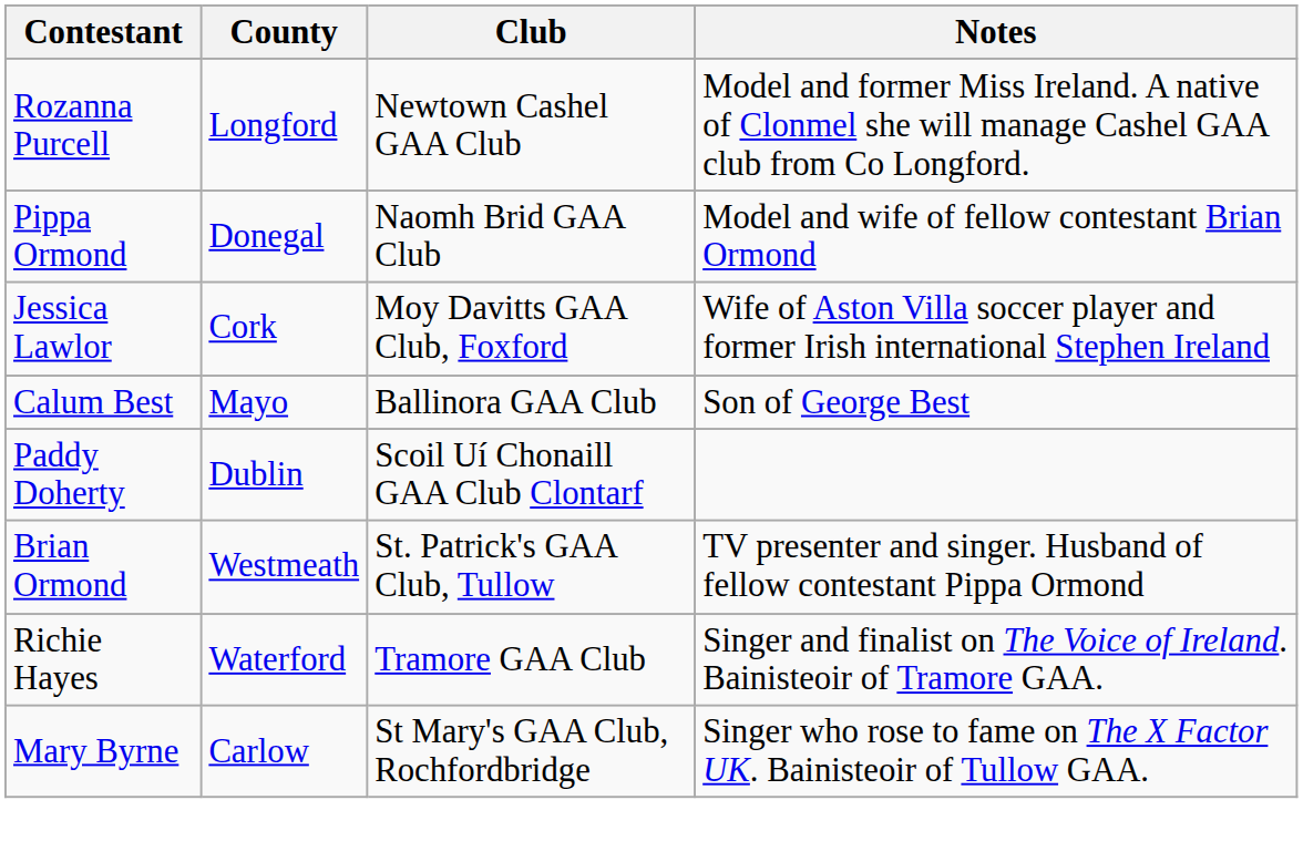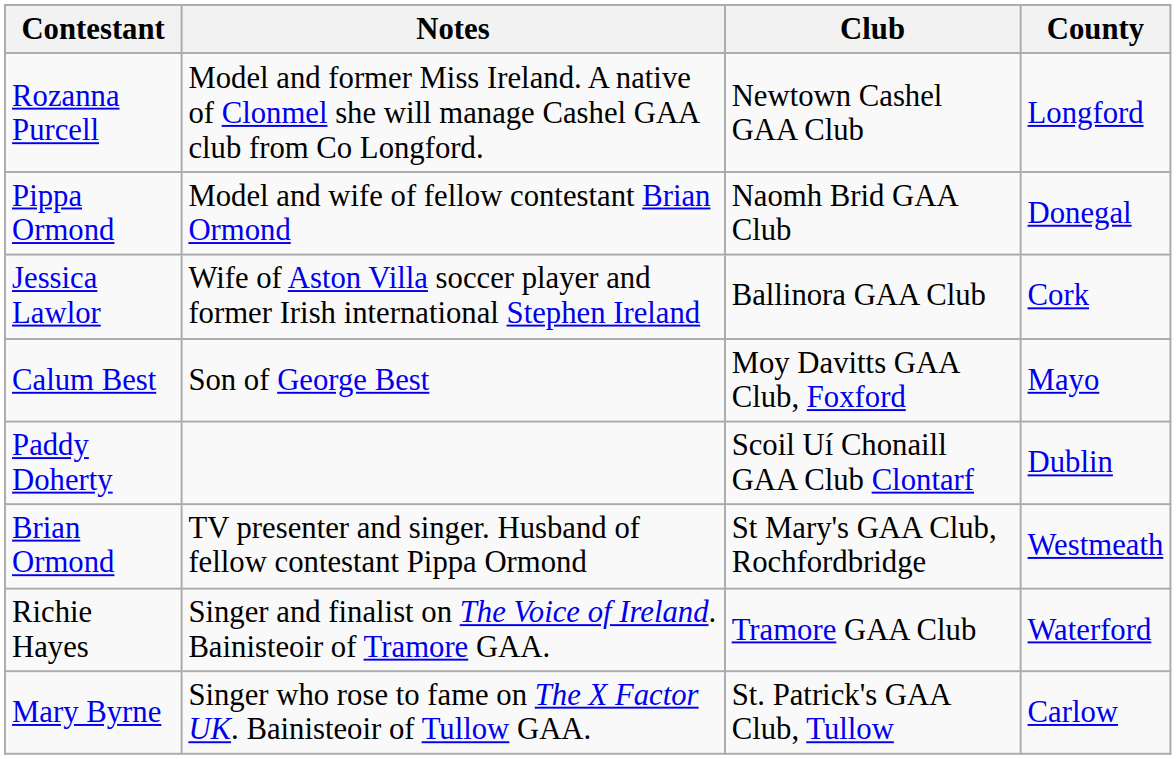columns swapped: County <-> Notes
Jessica Lawlor | Club: Moy Davitts GAA Club, Foxford -> Ballinora GAA Club
Calum Best | Club: Ballinora GAA Club -> Moy Davitts GAA Club, Foxford
Brian Ormond | Club: St. Patrick's GAA Club, Tullow -> St Mary's GAA Club, Rochfordbridge
Mary Byrne | Club: St Mary's GAA Club, Rochfordbridge -> St. Patrick's GAA Club, Tullow
